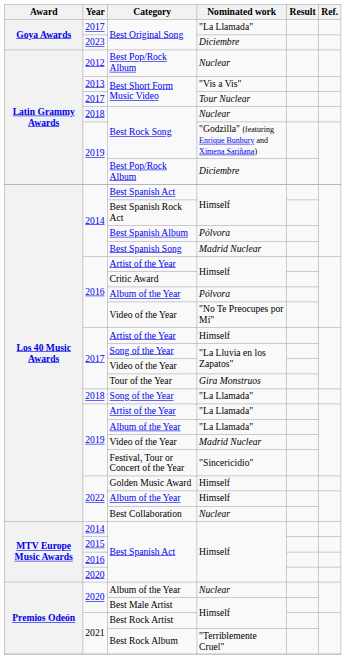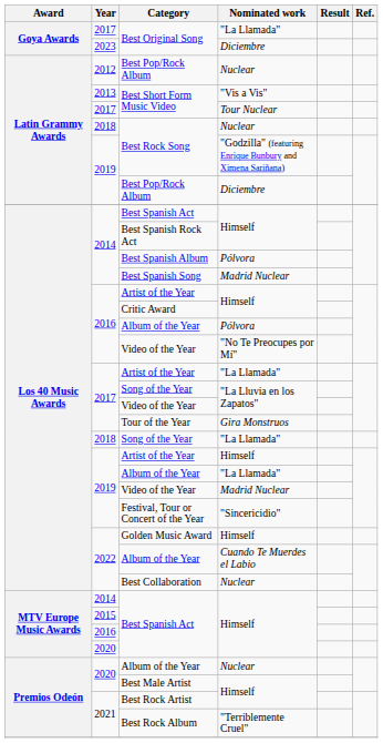2017 / Artist of the Year | Nominated work: Himself -> "La Llamada"
2019 / Artist of the Year | Nominated work: "La Llamada" -> Himself
2022 / Album of the Year | Nominated work: Himself -> Cuando Te Muerdes el Labio
